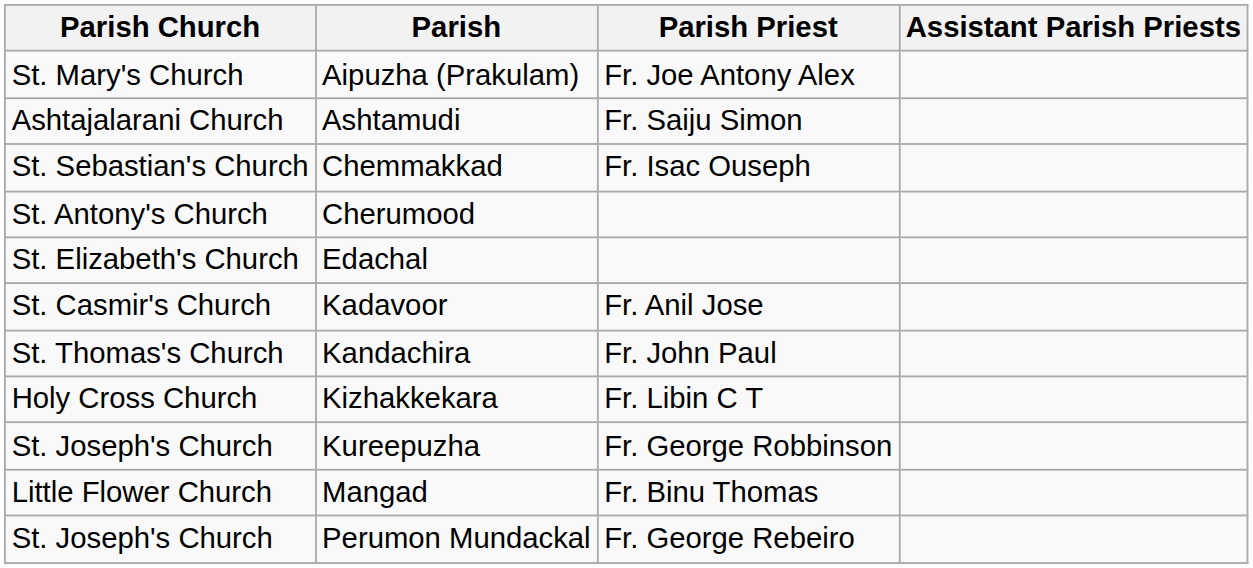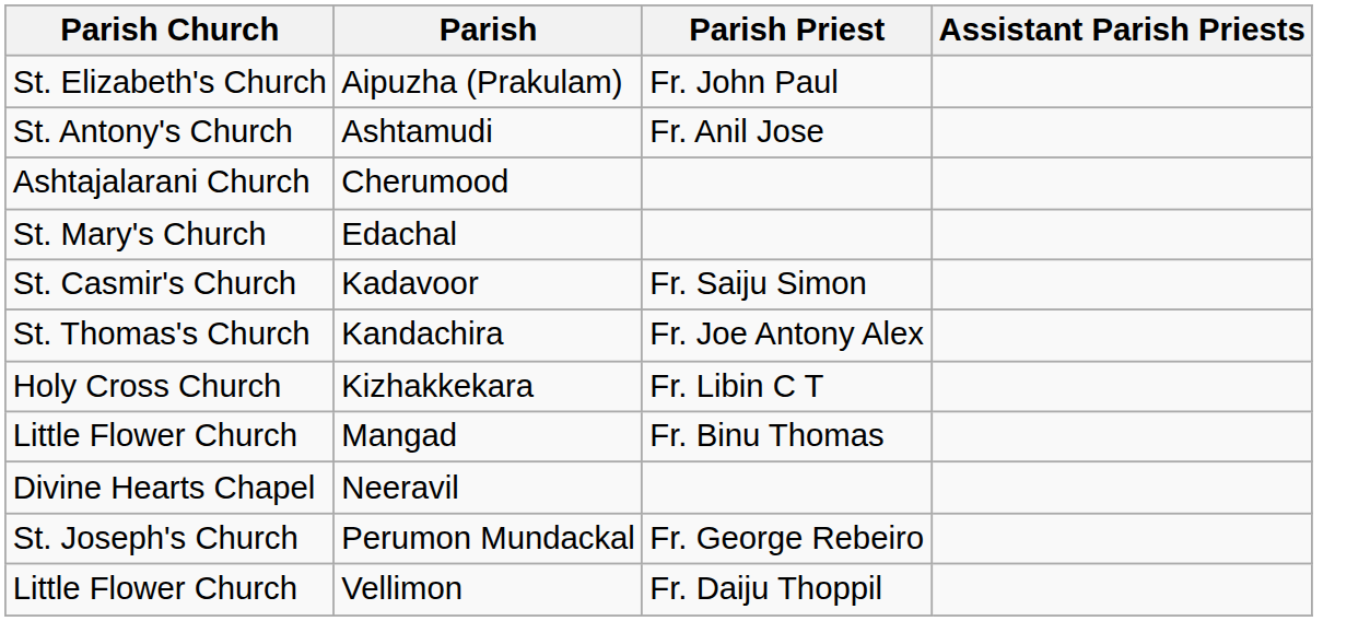Aipuzha (Prakulam) | Parish Church: St. Mary's Church -> St. Elizabeth's Church
Aipuzha (Prakulam) | Parish Priest: Fr. Joe Antony Alex -> Fr. John Paul
Ashtamudi | Parish Church: Ashtajalarani Church -> St. Antony's Church
Ashtamudi | Parish Priest: Fr. Saiju Simon -> Fr. Anil Jose
- row: St. Sebastian's Church | Chemmakkad | Fr. Isac Ouseph
Cherumood | Parish Church: St. Antony's Church -> Ashtajalarani Church
Edachal | Parish Church: St. Elizabeth's Church -> St. Mary's Church
Kadavoor | Parish Priest: Fr. Anil Jose -> Fr. Saiju Simon
Kandachira | Parish Priest: Fr. John Paul -> Fr. Joe Antony Alex
- row: St. Joseph's Church | Kureepuzha | Fr. George Robbinson
+ row: Divine Hearts Chapel | Neeravil
+ row: Little Flower Church | Vellimon | Fr. Daiju Thoppil
